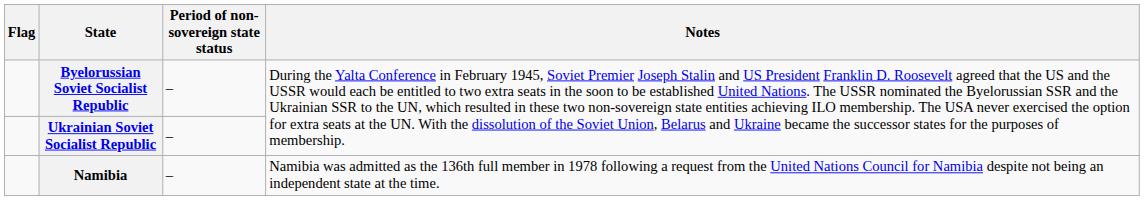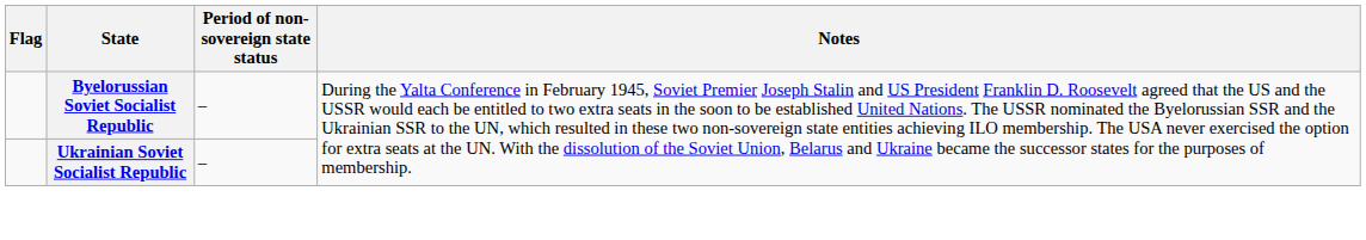- row: Namibia | – | Namibia was admitted as the 136th full member in 1978 following a request from the United Nations Council for Namibia despite not being an independent state at the time.
